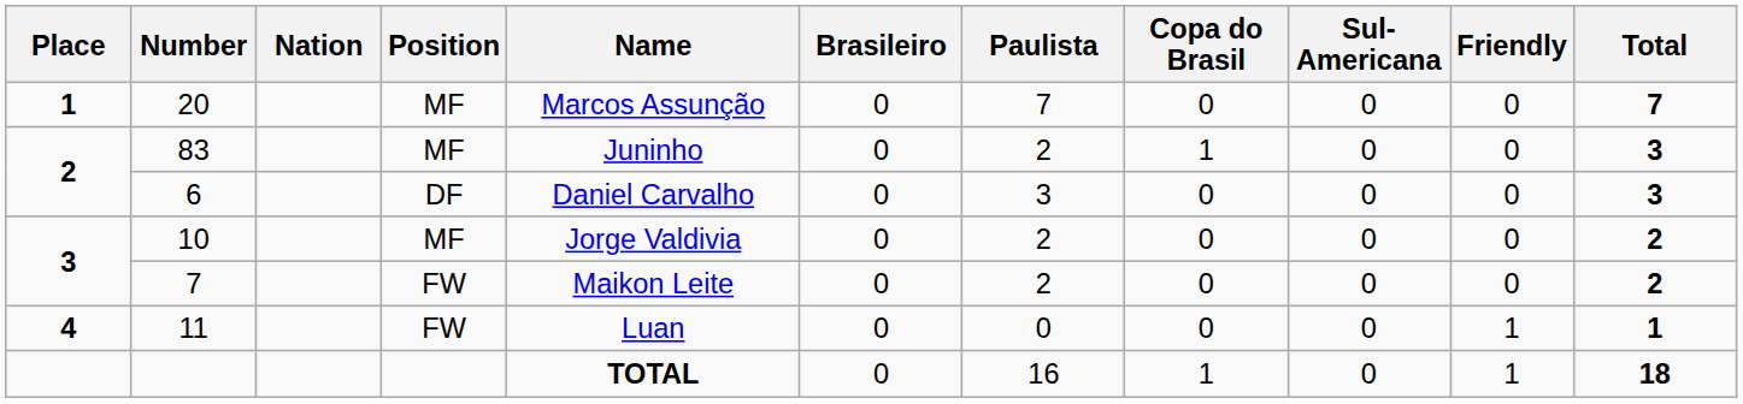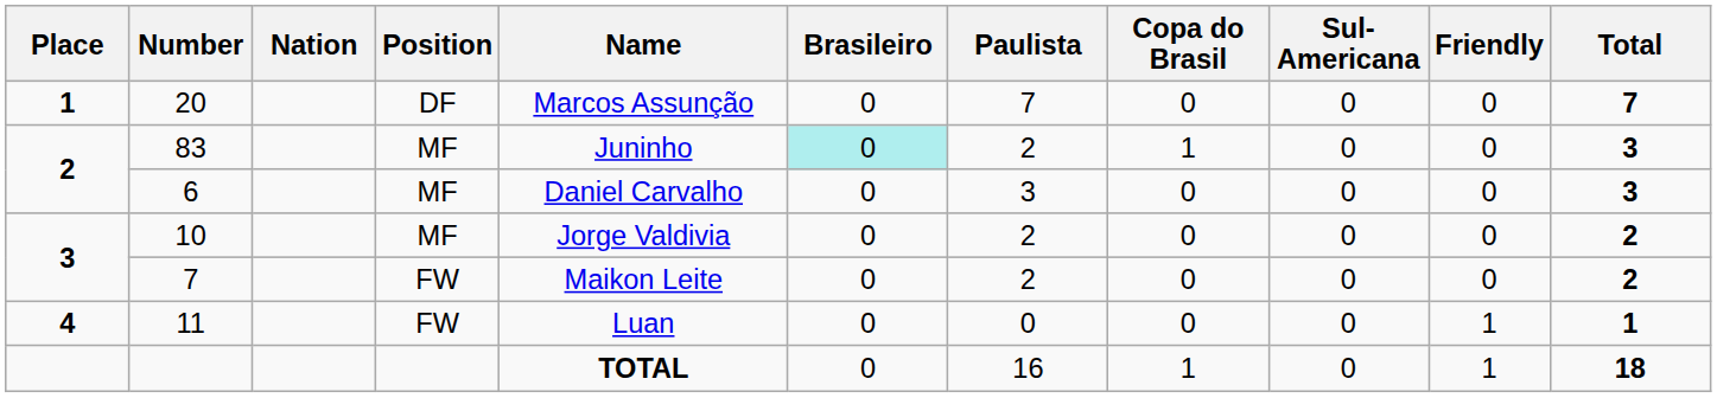20 | Position: MF -> DF
83 | Brasileiro: no background -> paleturquoise background
6 | Position: DF -> MF
